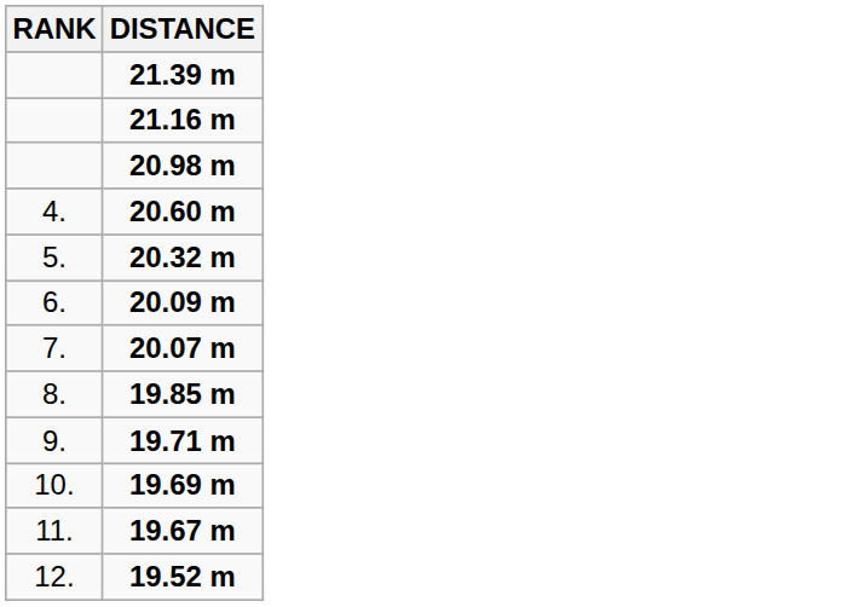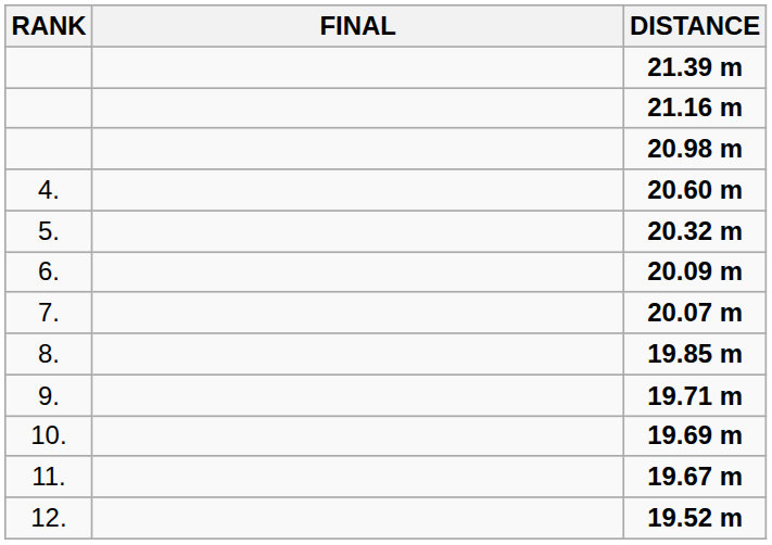+ column: FINAL
